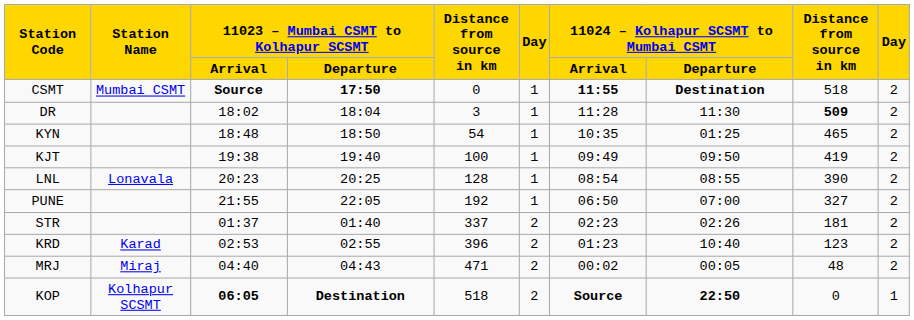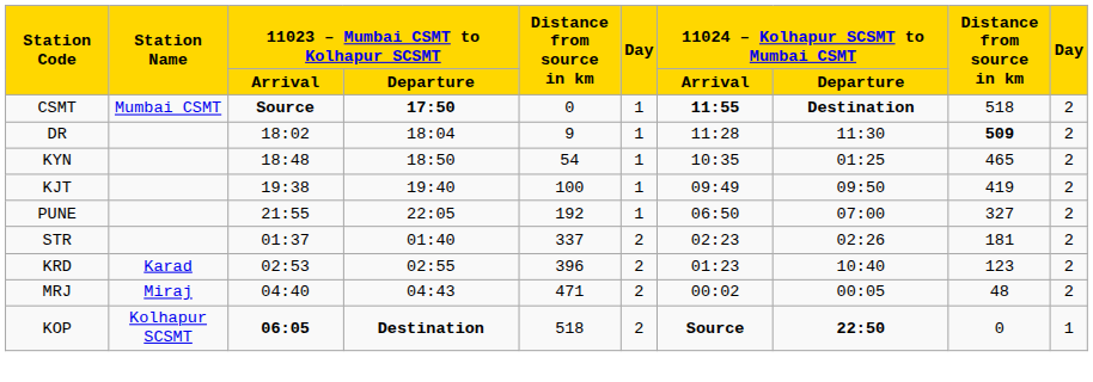DR | column 5: 3 -> 9
- row: LNL | Lonavala | 20:23 | 20:25 | 128 | 1 | 08:54 | 08:55 | 390 | 2
